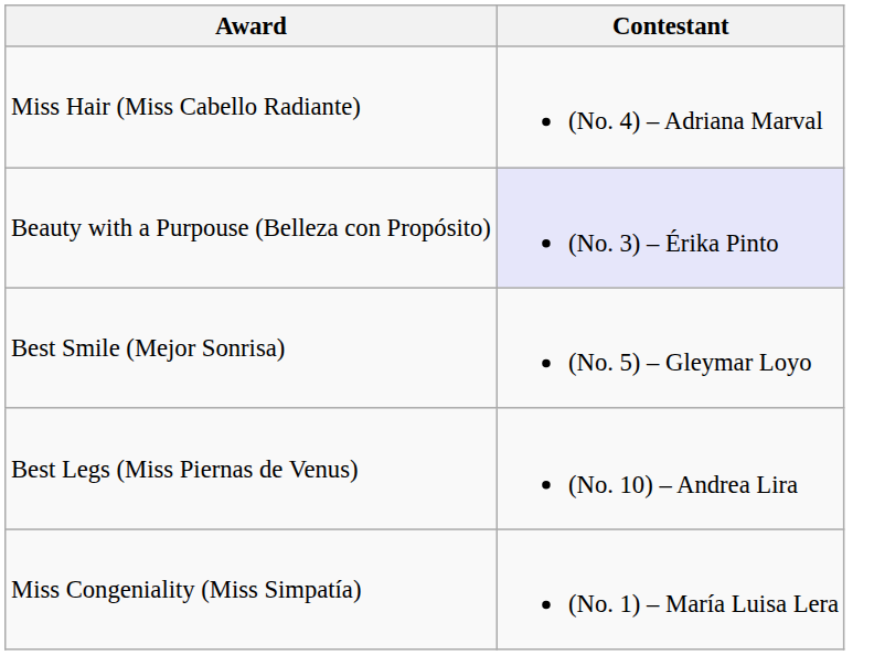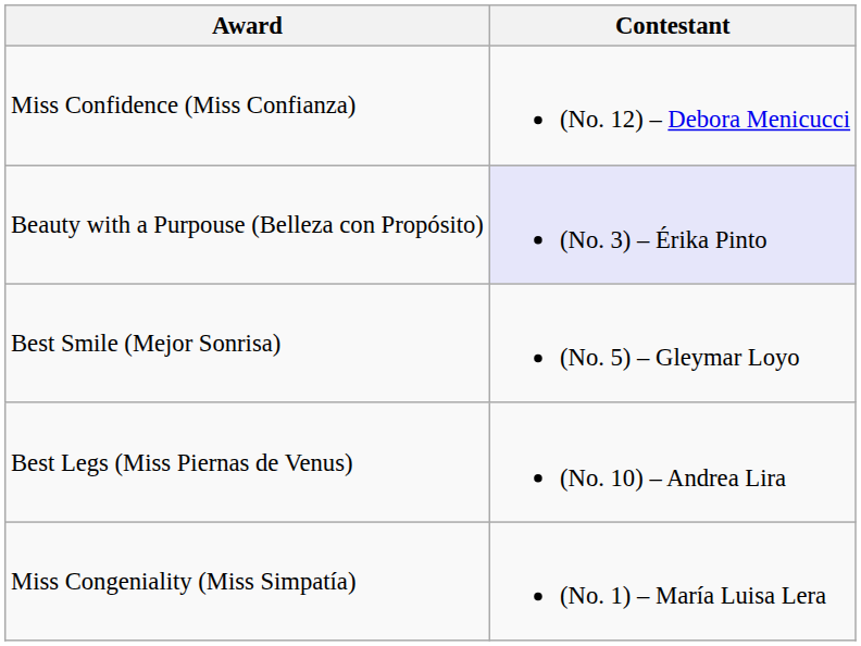+ row: Miss Confidence (Miss Confianza) | (No. 12) – Debora Menicucci
- row: Miss Hair (Miss Cabello Radiante) | (No. 4) – Adriana Marval
